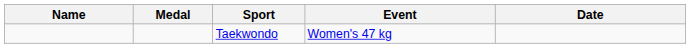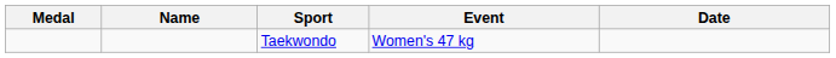columns swapped: Medal <-> Name
